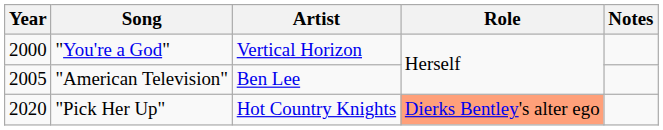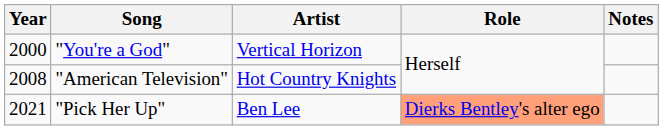"American Television" | Year: 2005 -> 2008
"American Television" | Artist: Ben Lee -> Hot Country Knights
"Pick Her Up" | Year: 2020 -> 2021
"Pick Her Up" | Artist: Hot Country Knights -> Ben Lee
